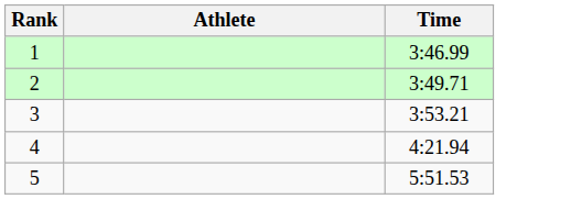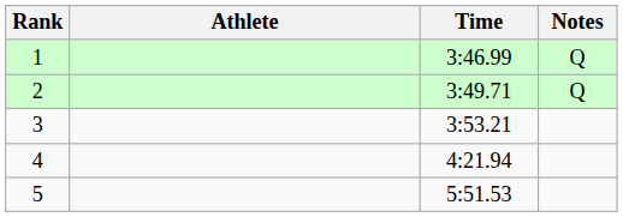+ column: Notes | Q | Q
